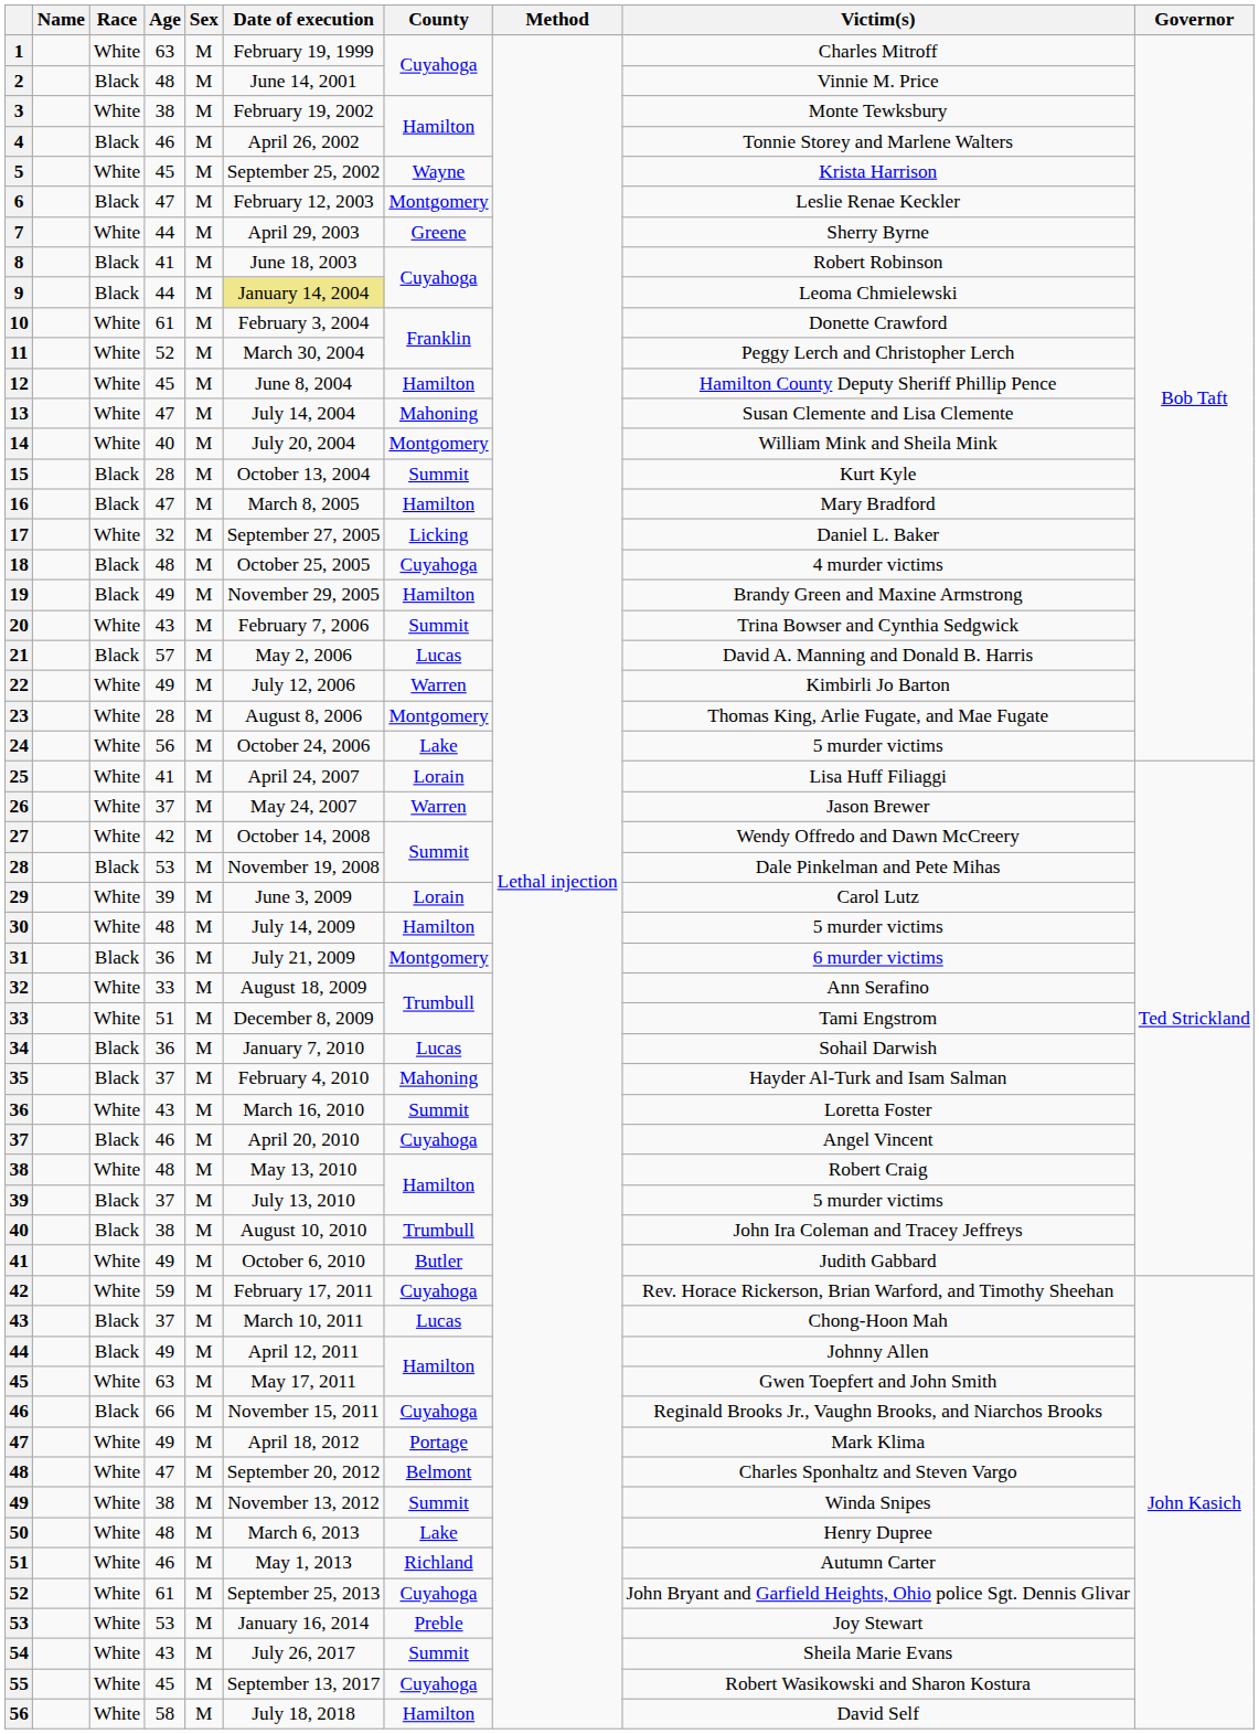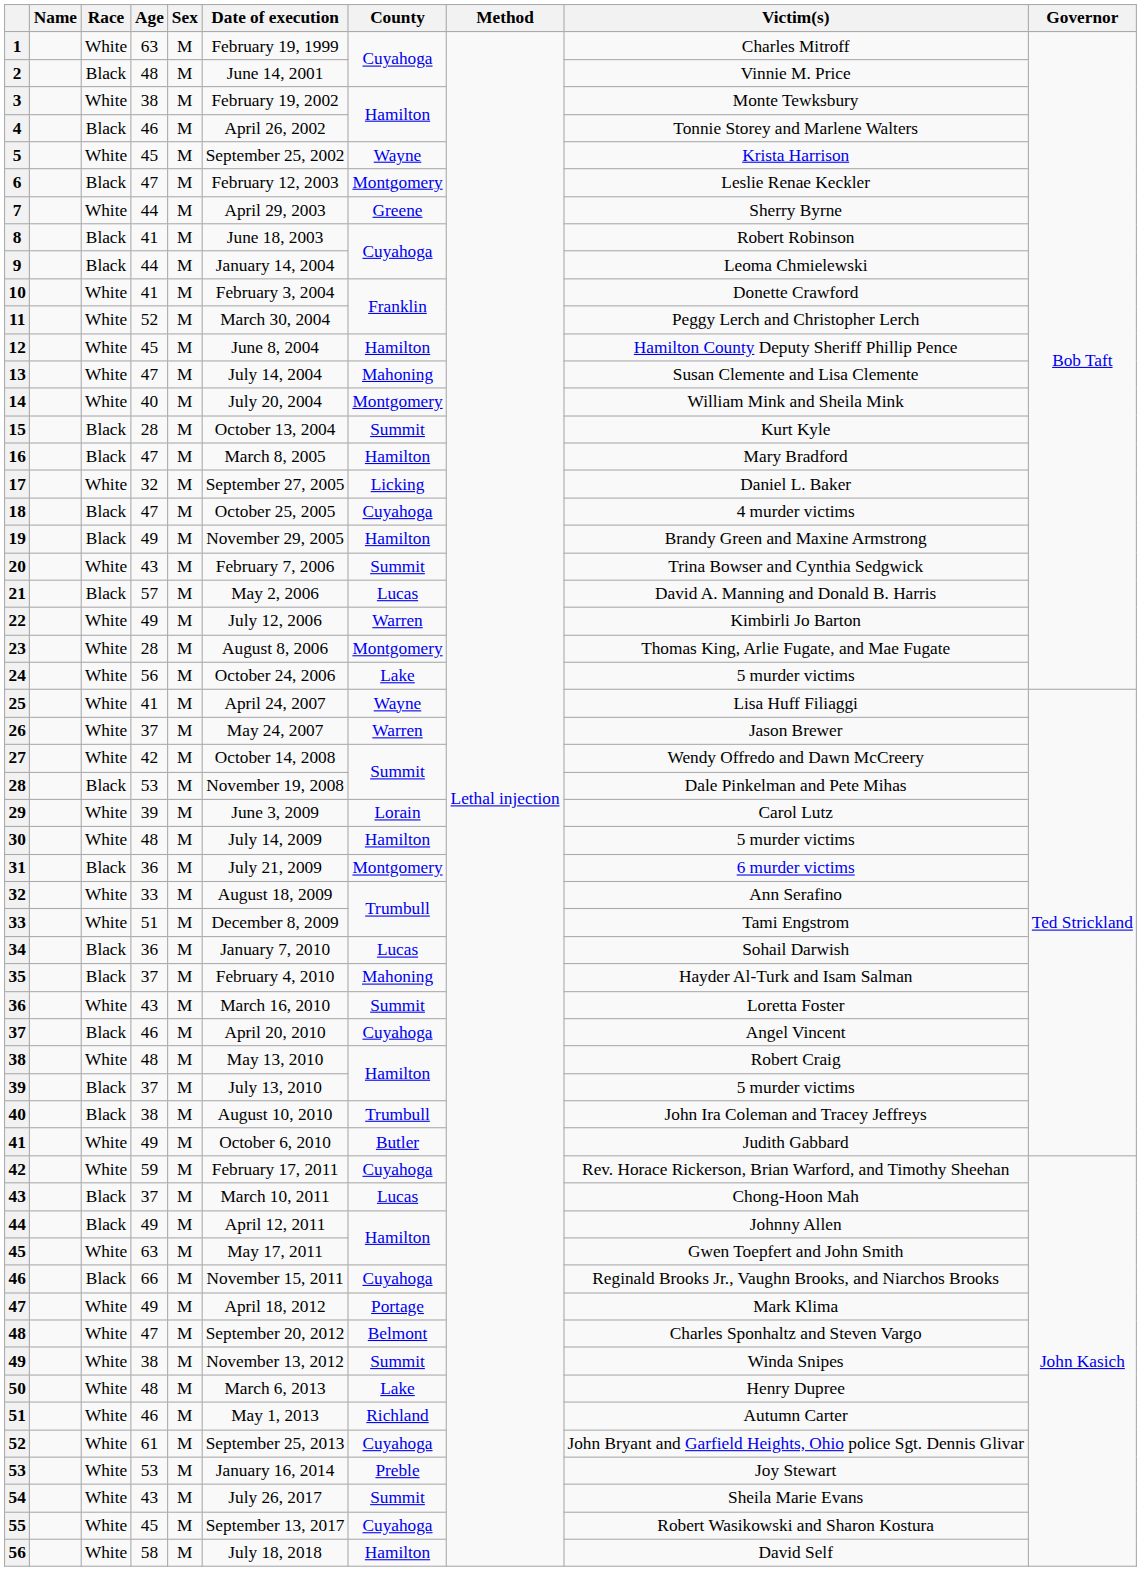9 | Date of execution: khaki background -> no background
10 | Age: 61 -> 41
18 | Age: 48 -> 47
25 | County: Lorain -> Wayne
